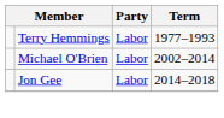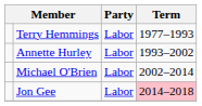+ row: Annette Hurley | Labor | 1993–2002
Jon Gee | Term: no background -> pink background
